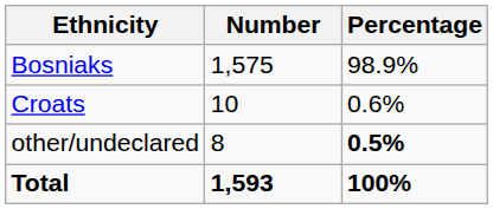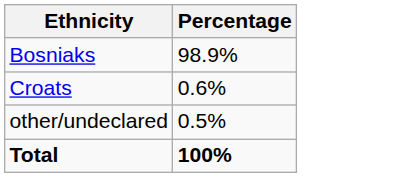- column: Number | 1,575 | 10 | 8 | 1,593
other/undeclared | Percentage: bold -> normal
